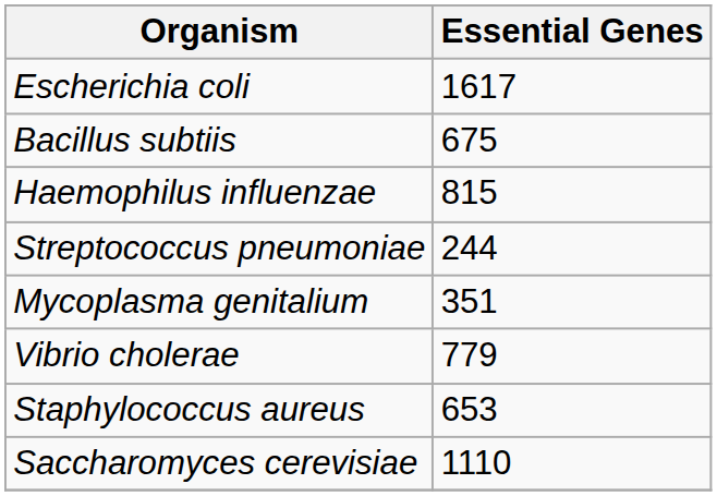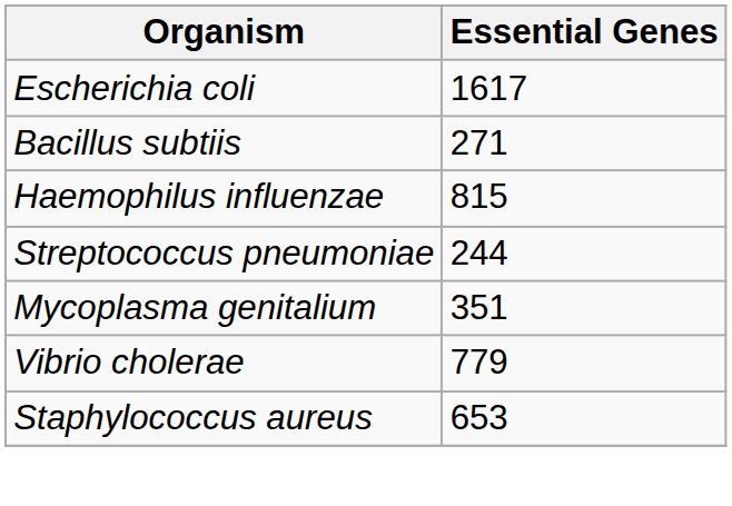Bacillus subtiis | Essential Genes: 675 -> 271
- row: Saccharomyces cerevisiae | 1110
